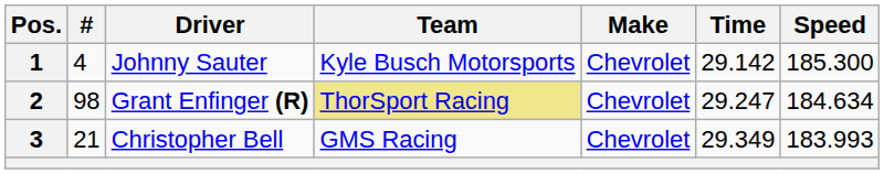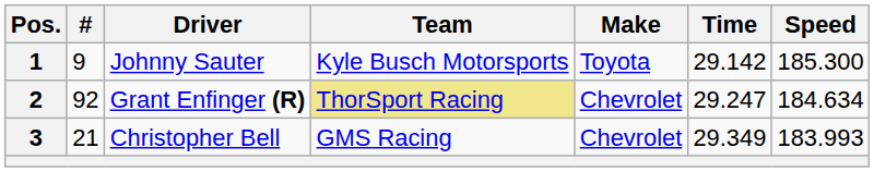1 | #: 4 -> 9
1 | Make: Chevrolet -> Toyota
2 | #: 98 -> 92
